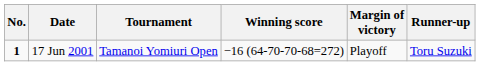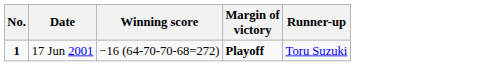- column: Tournament | Tamanoi Yomiuri Open
17 Jun 2001 | Margin of victory: normal -> bold
